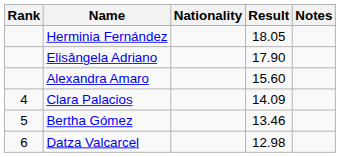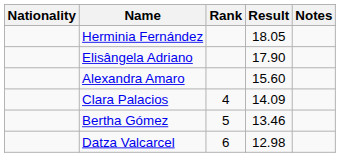columns swapped: Rank <-> Nationality
